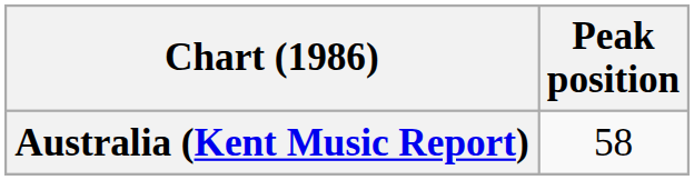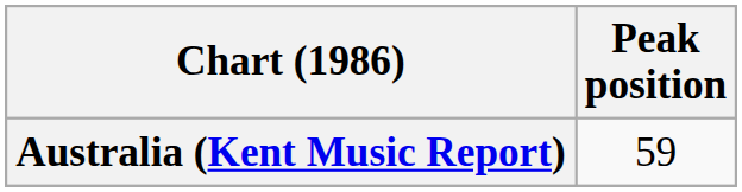Australia (Kent Music Report) | Peak position: 58 -> 59
